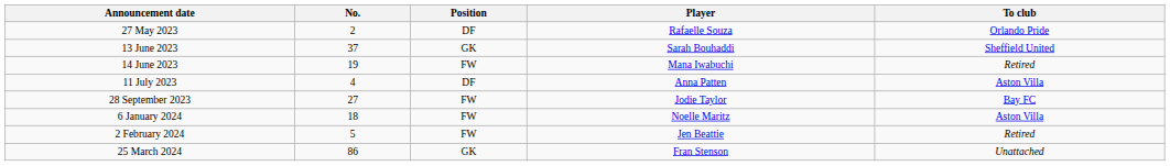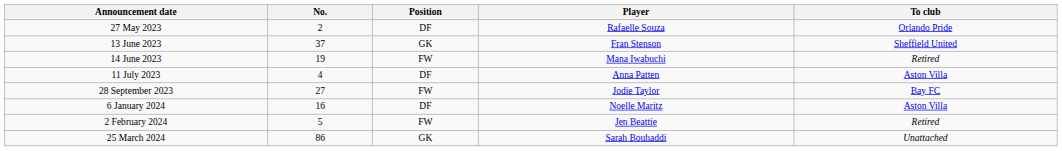13 June 2023 | Player: Sarah Bouhaddi -> Fran Stenson
6 January 2024 | No.: 18 -> 16
6 January 2024 | Position: FW -> DF
25 March 2024 | Player: Fran Stenson -> Sarah Bouhaddi
